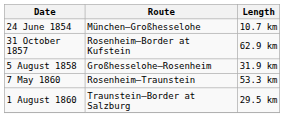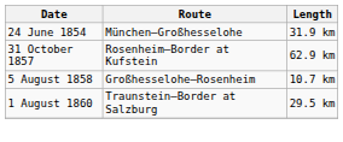24 June 1854 | Length: 10.7 km -> 31.9 km
5 August 1858 | Length: 31.9 km -> 10.7 km
- row: 7 May 1860 | Rosenheim–Traunstein | 53.3 km
